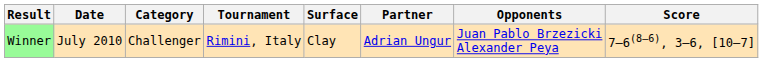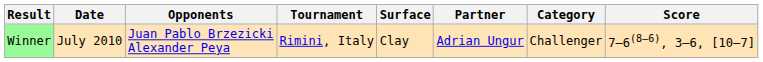columns swapped: Category <-> Opponents
